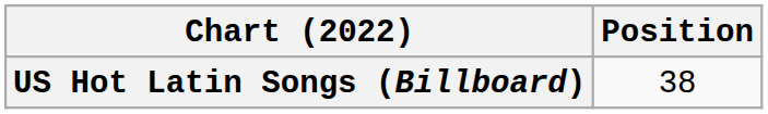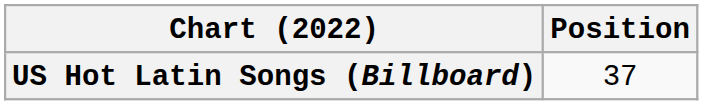US Hot Latin Songs (Billboard) | Position: 38 -> 37
